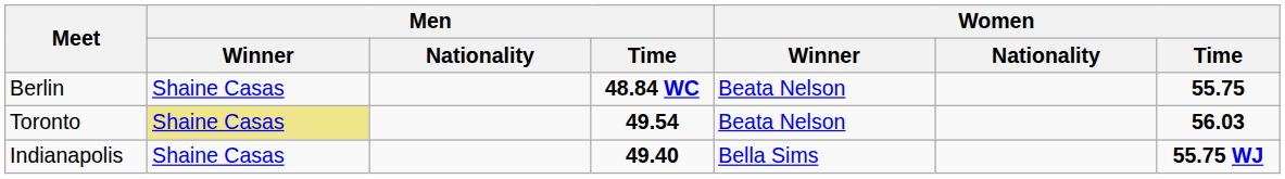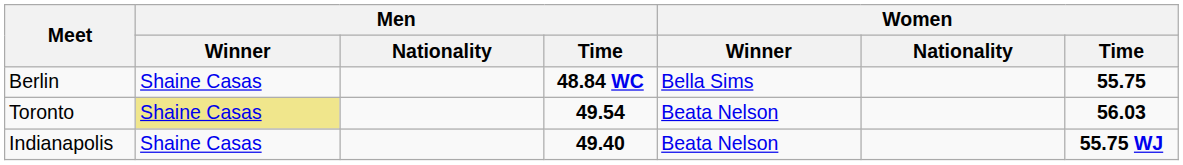Berlin | Women / Winner: Beata Nelson -> Bella Sims
Indianapolis | Women / Winner: Bella Sims -> Beata Nelson
